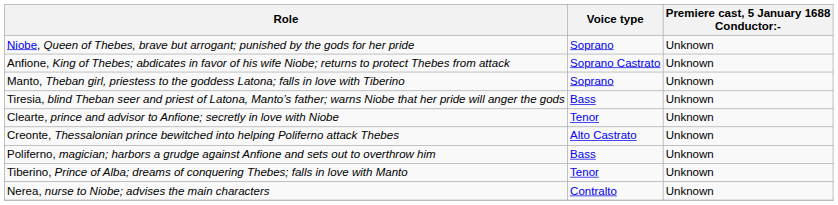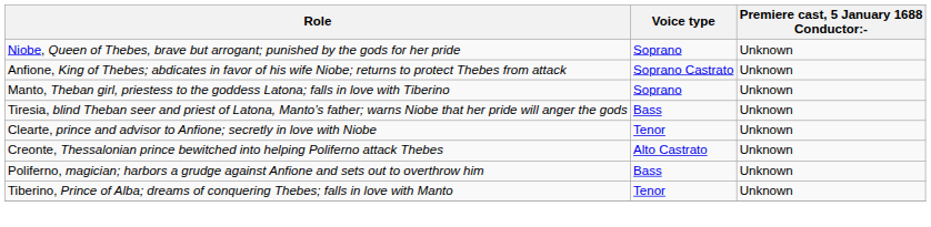- row: Nerea, nurse to Niobe; advises the main characters | Contralto | Unknown
